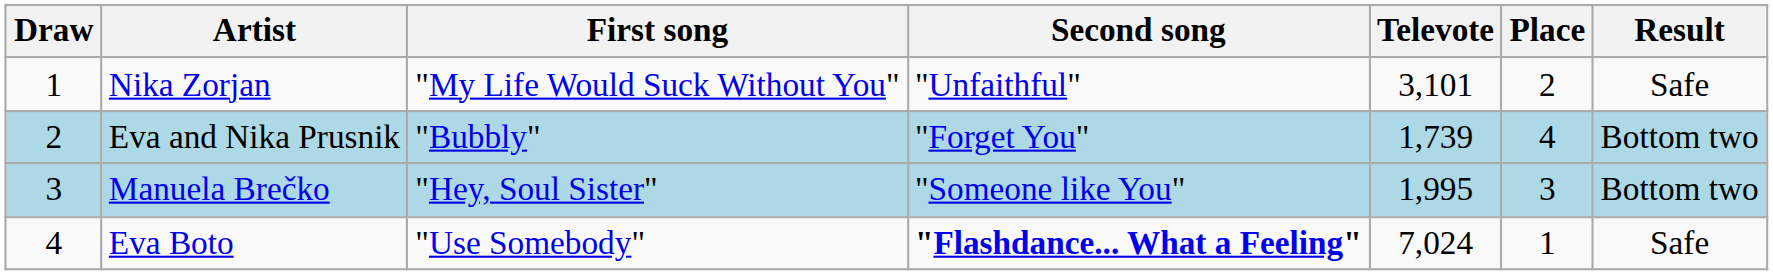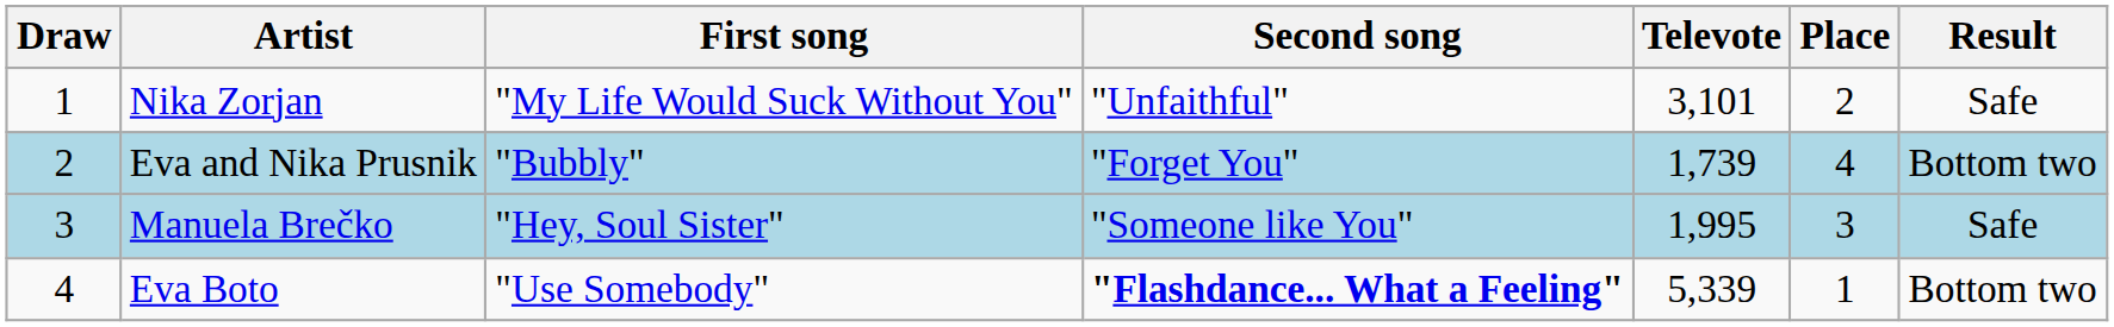Manuela Brečko | Result: Bottom two -> Safe
Eva Boto | Televote: 7,024 -> 5,339
Eva Boto | Result: Safe -> Bottom two
